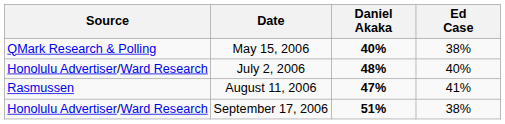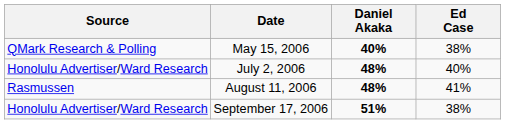August 11, 2006 | Daniel Akaka: 47% -> 48%
